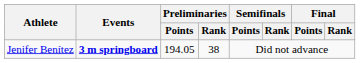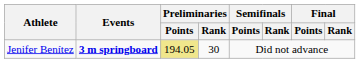Jenifer Benítez | Preliminaries / Points: no background -> khaki background
Jenifer Benítez | Preliminaries / Rank: 38 -> 30
